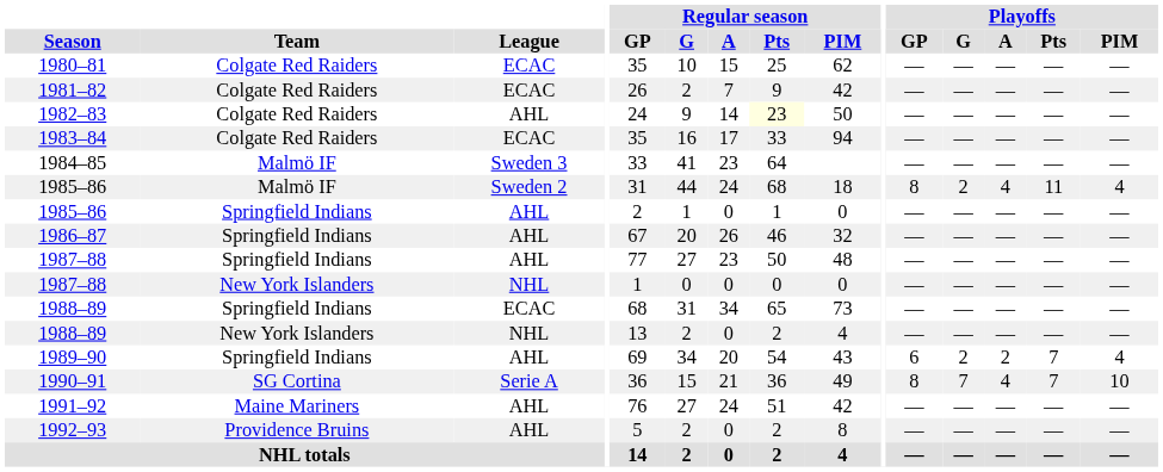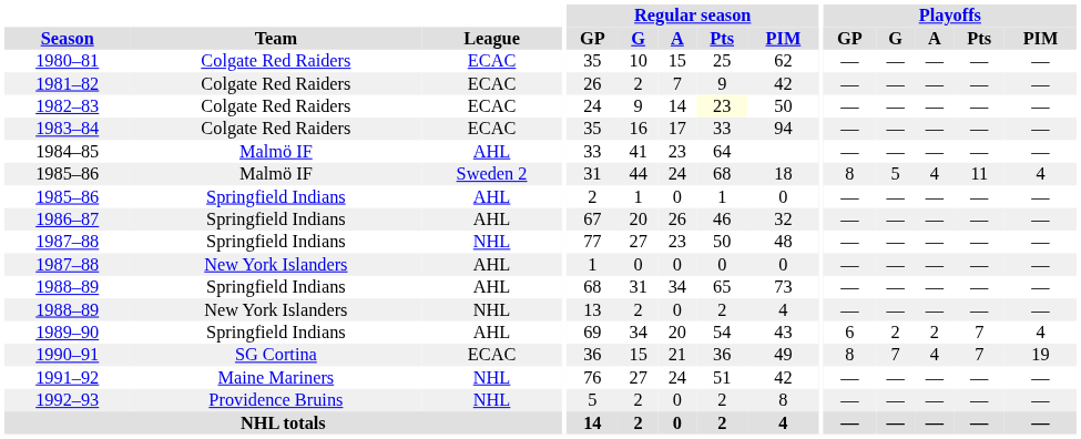1982–83 | League: AHL -> ECAC
1984–85 | League: Sweden 3 -> AHL
1985–86 / Malmö IF | Playoffs / G: 2 -> 5
1987–88 / Springfield Indians | League: AHL -> NHL
1987–88 / New York Islanders | League: NHL -> AHL
1988–89 / Springfield Indians | League: ECAC -> AHL
1990–91 | League: Serie A -> ECAC
1990–91 | Playoffs / PIM: 10 -> 19
1991–92 | League: AHL -> NHL
1992–93 | League: AHL -> NHL
